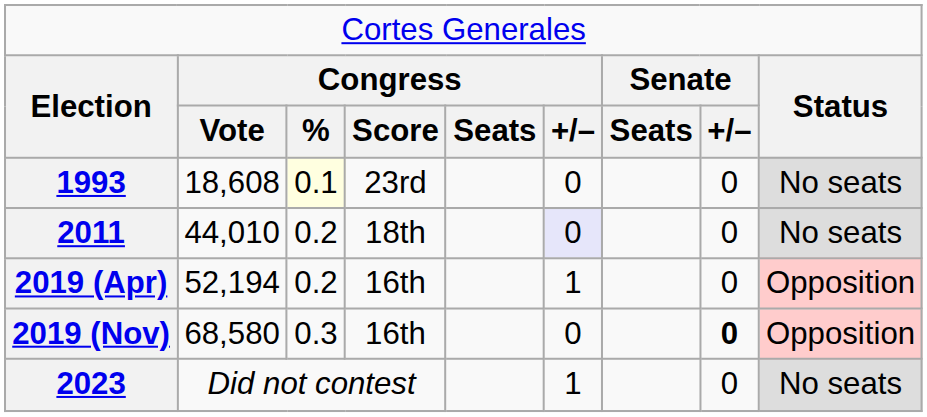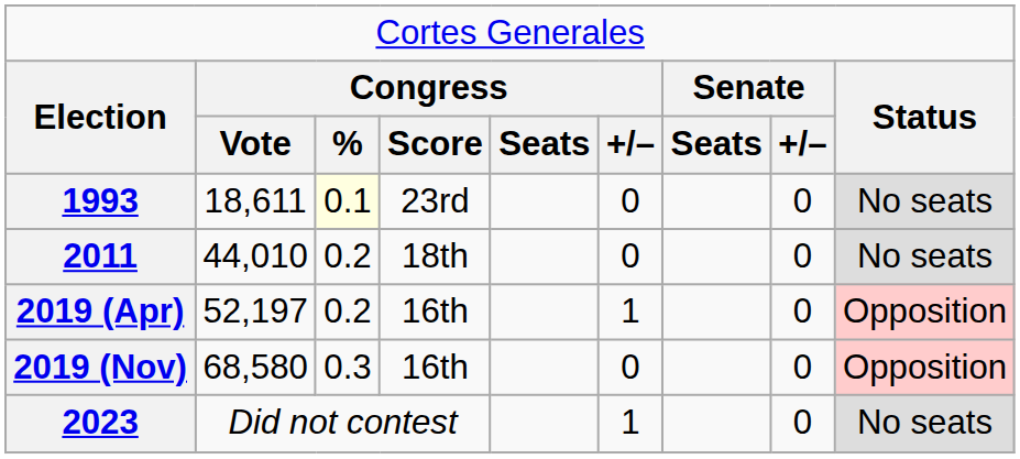1993 | column 2: 18,608 -> 18,611
2011 | column 6: lavender background -> no background
2019 (Apr) | column 2: 52,194 -> 52,197
2019 (Nov) | column 8: bold -> normal
